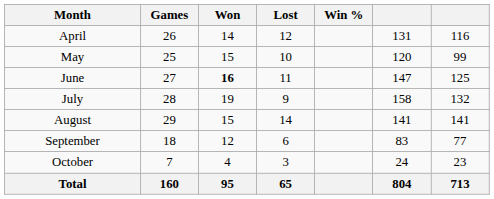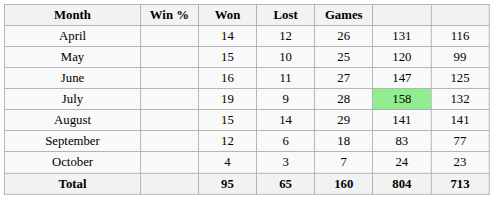columns swapped: Games <-> Win %
June | Won: bold -> normal
July | column 6: no background -> lightgreen background
